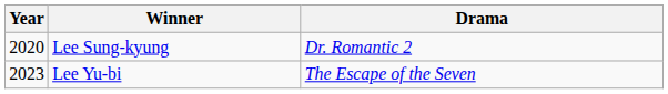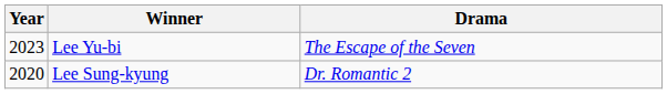rows swapped: Lee Sung-kyung <-> Lee Yu-bi
